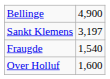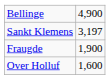Fraugde | column 2: 1,540 -> 1,900
